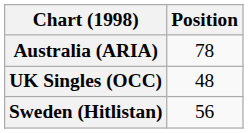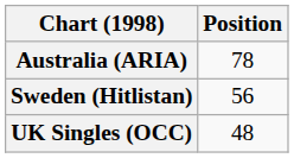rows swapped: Sweden (Hitlistan) <-> UK Singles (OCC)
